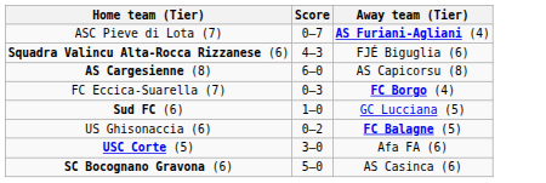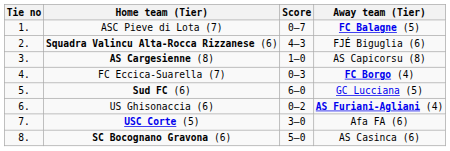+ column: Tie no | 1. | 2. | 3. | 4. | 5. | 6. | 7. | 8.
ASC Pieve di Lota (7) | Away team (Tier): AS Furiani-Agliani (4) -> FC Balagne (5)
AS Cargesienne (8) | Score: 6–0 -> 1–0
Sud FC (6) | Score: 1–0 -> 6–0
US Ghisonaccia (6) | Away team (Tier): FC Balagne (5) -> AS Furiani-Agliani (4)
